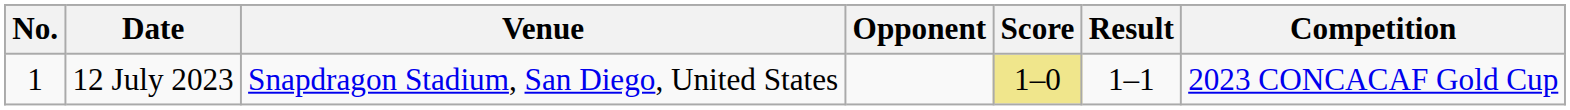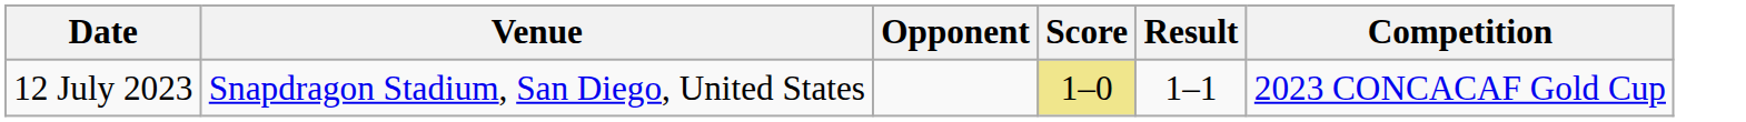- column: No. | 1
